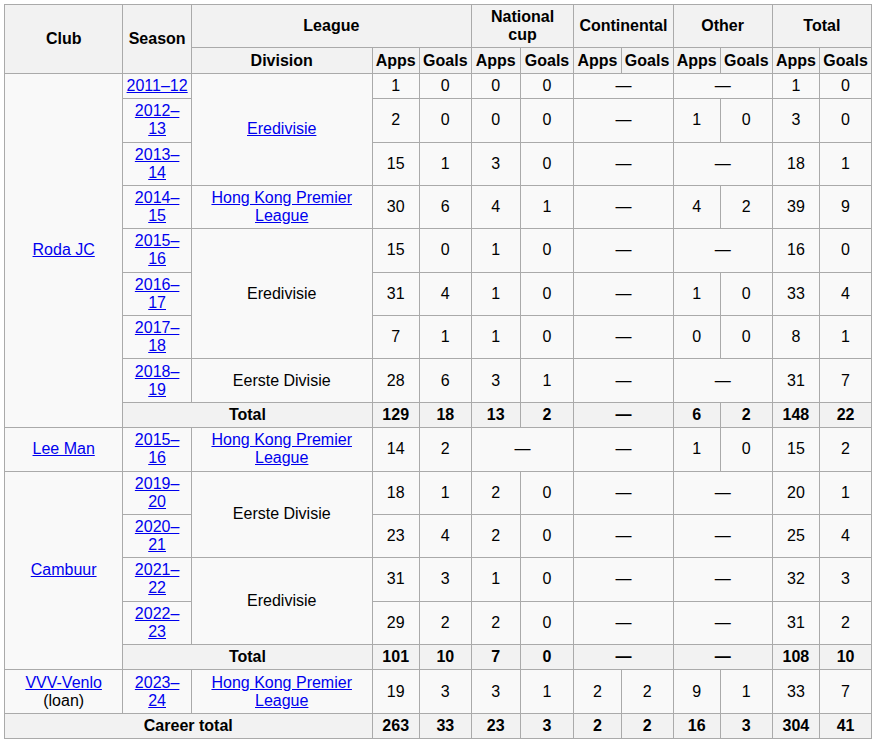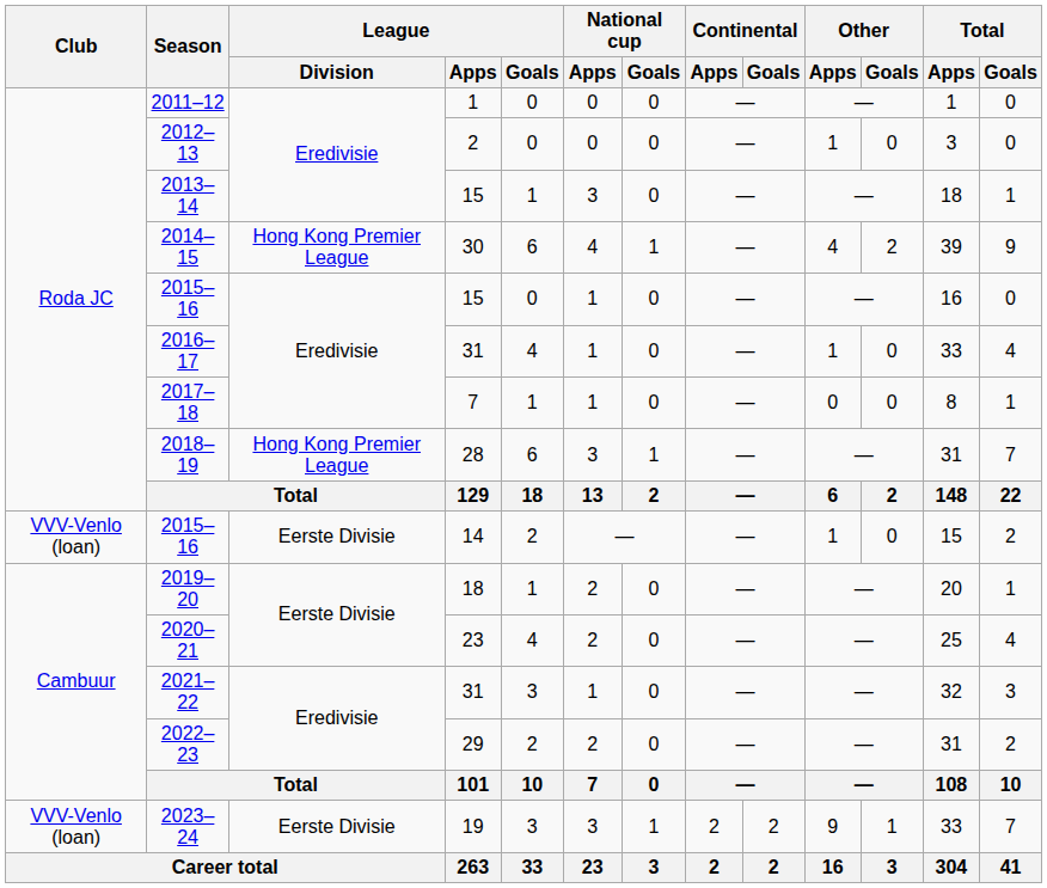2018–19 | League / Division: Eerste Divisie -> Hong Kong Premier League
2015–16 / 14 | Club: Lee Man -> VVV-Venlo (loan)
2015–16 / 14 | League / Division: Hong Kong Premier League -> Eerste Divisie
2023–24 | League / Division: Hong Kong Premier League -> Eerste Divisie
